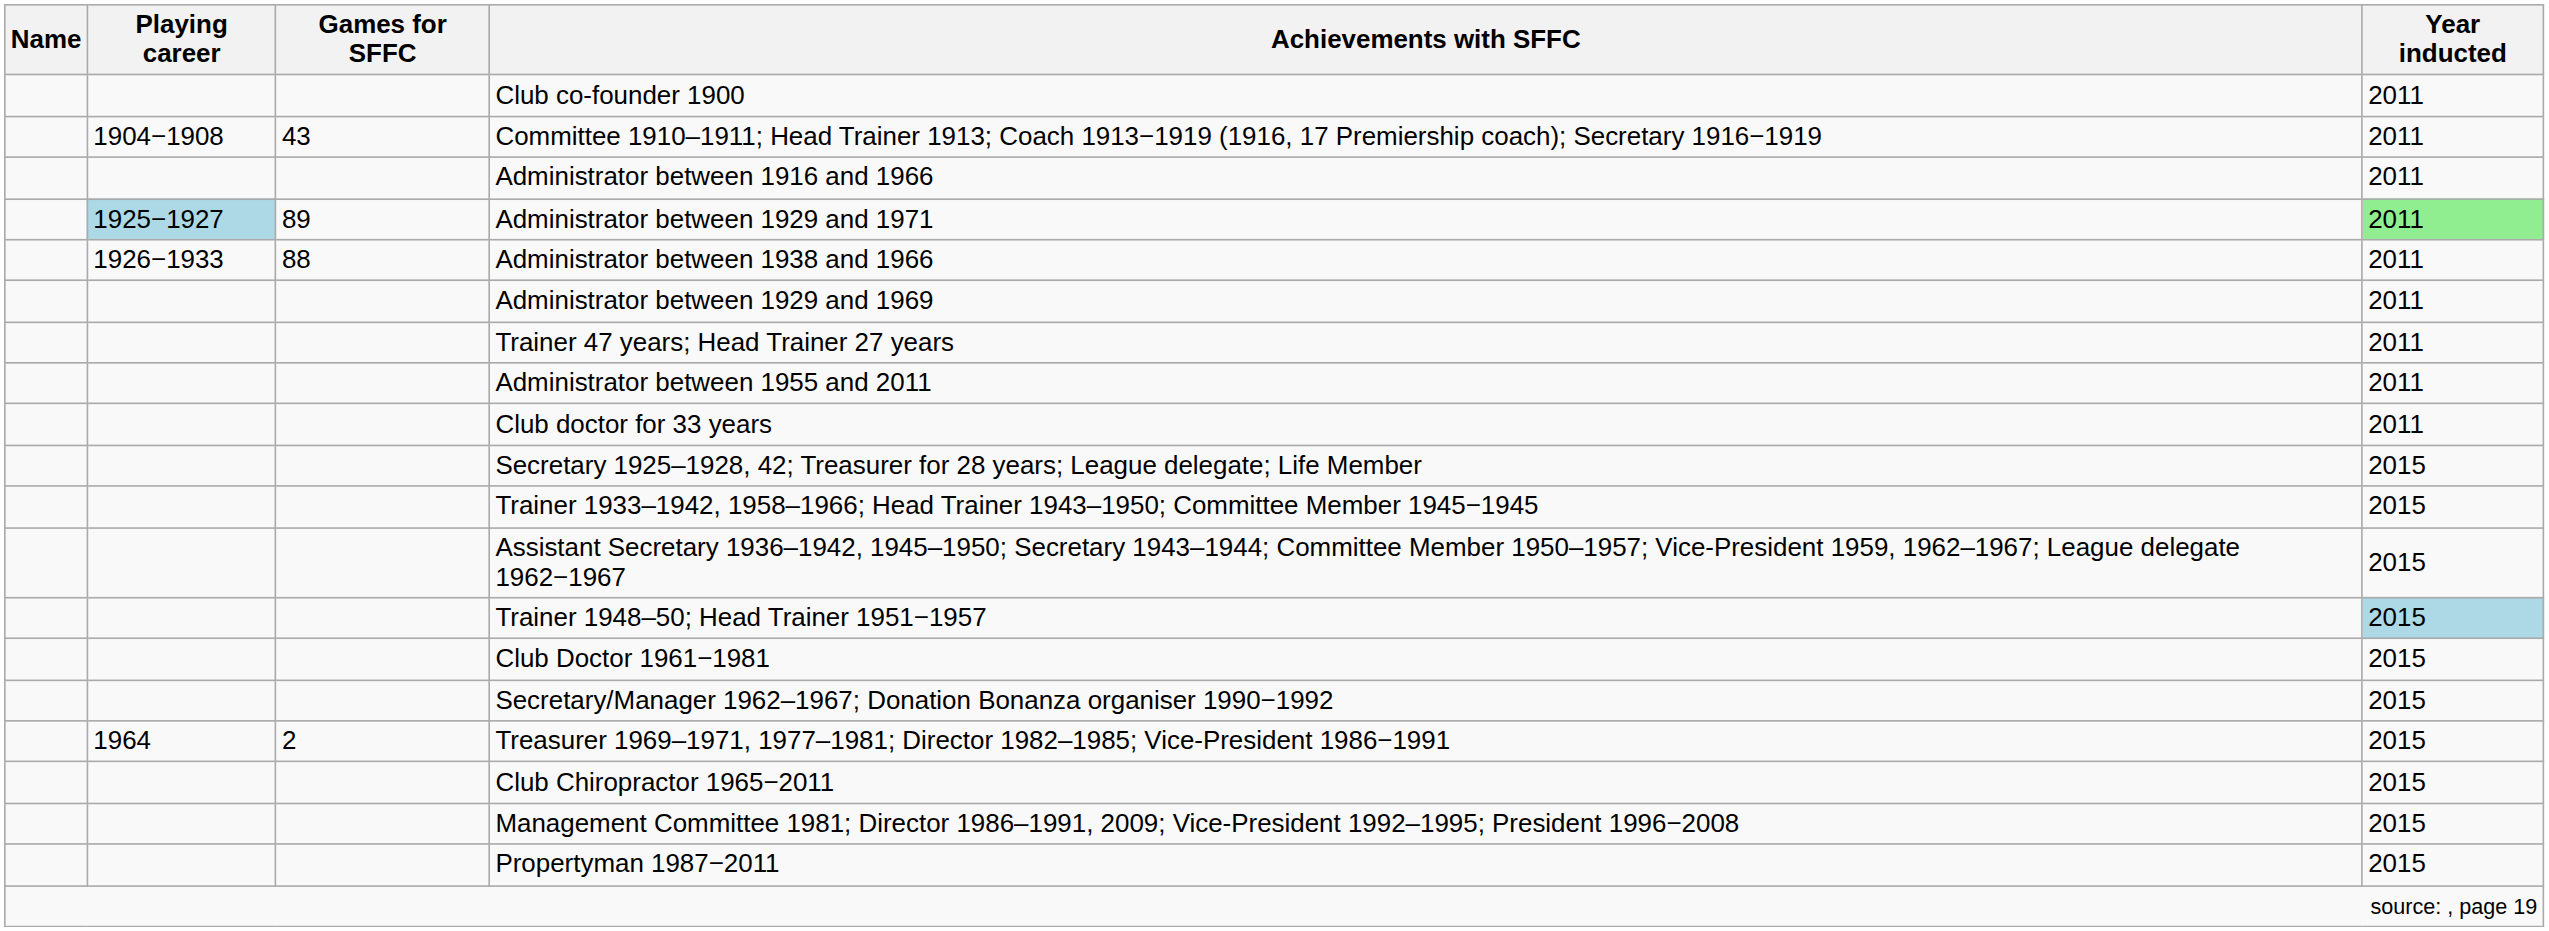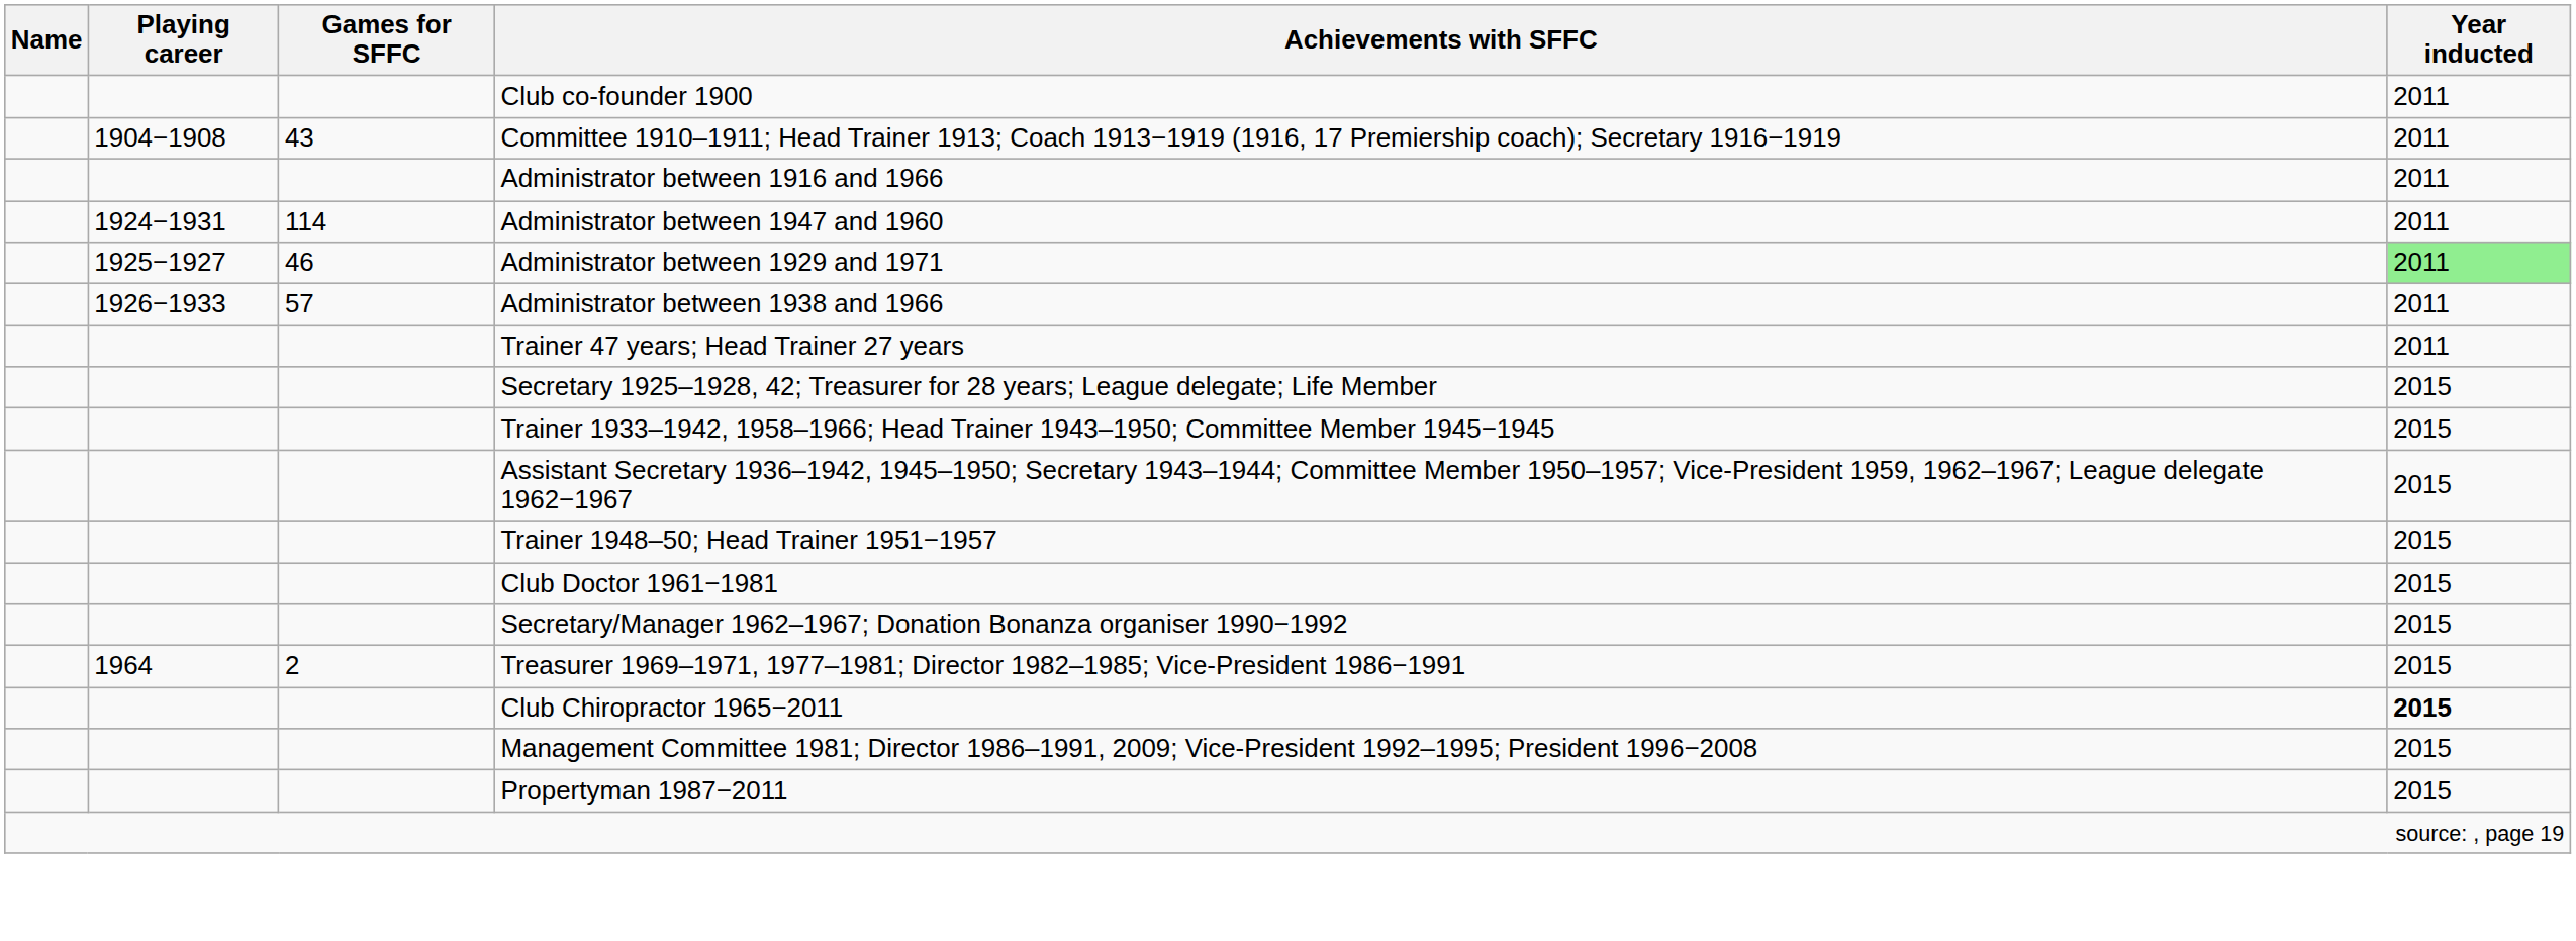+ row: 1924−1931 | 114 | Administrator between 1947 and 1960 | 2011
Administrator between 1929 and 1971 | Playing career: lightblue background -> no background
Administrator between 1929 and 1971 | Games for SFFC: 89 -> 46
Administrator between 1938 and 1966 | Games for SFFC: 88 -> 57
- row: Administrator between 1929 and 1969 | 2011
- row: Administrator between 1955 and 2011 | 2011
- row: Club doctor for 33 years | 2011
Trainer 1948–50; Head Trainer 1951−1957 | Year inducted: lightblue background -> no background
Club Chiropractor 1965−2011 | Year inducted: normal -> bold
